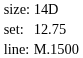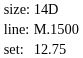rows swapped: set: <-> line:
